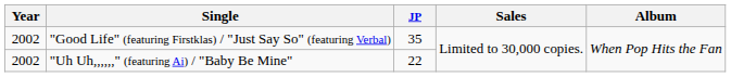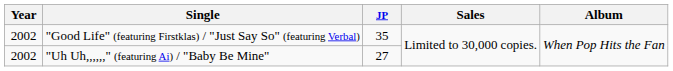"Uh Uh,,,,,," (featuring Ai) / "Baby Be Mine" | JP: 22 -> 27
